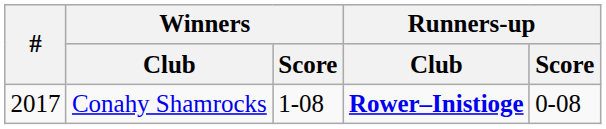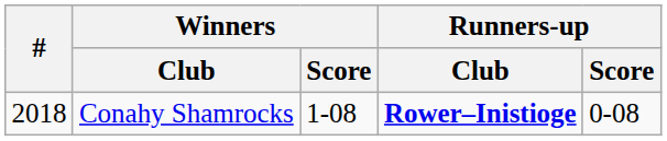Conahy Shamrocks | #: 2017 -> 2018
